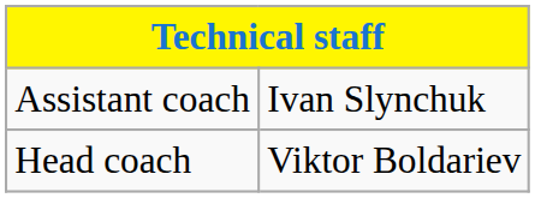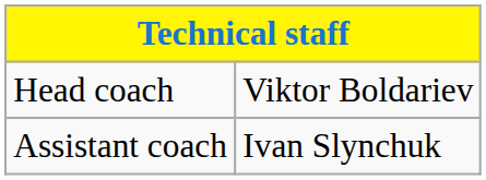rows swapped: Head coach <-> Assistant coach
